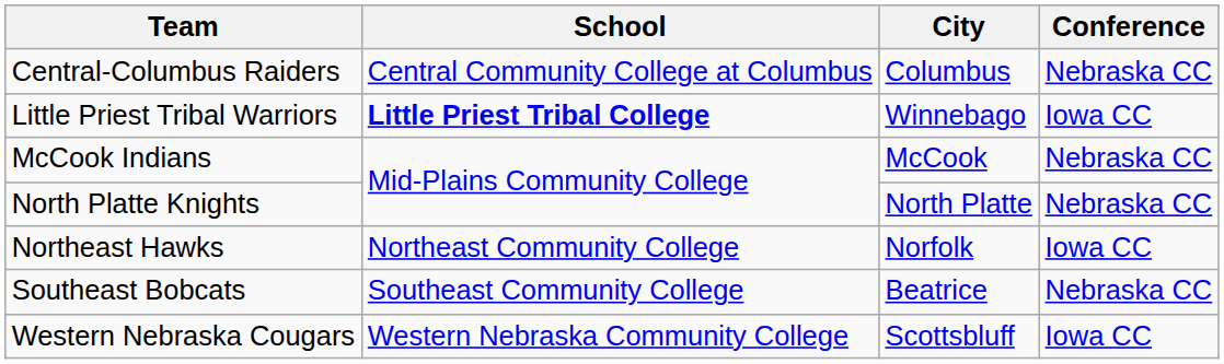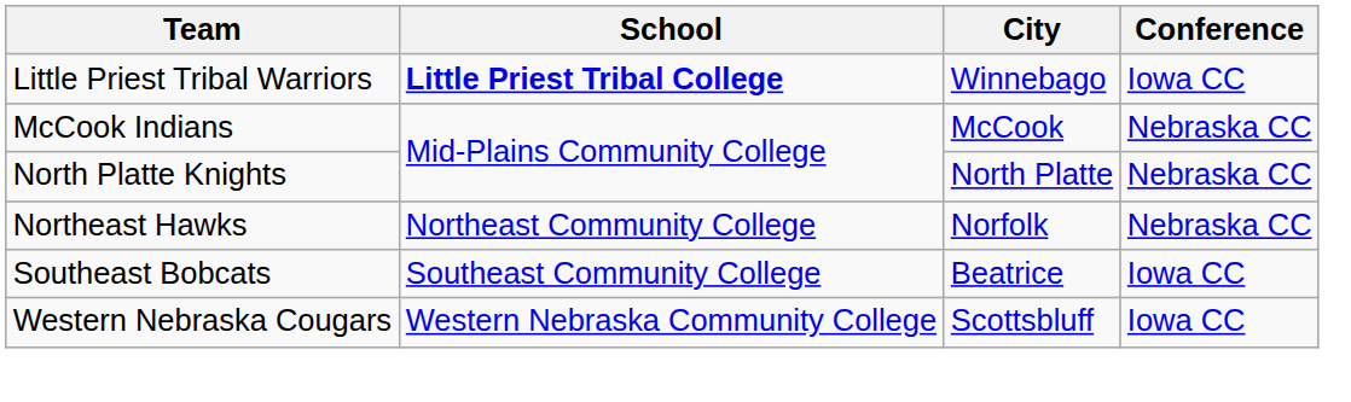- row: Central-Columbus Raiders | Central Community College at Columbus | Columbus | Nebraska CC
Northeast Hawks | Conference: Iowa CC -> Nebraska CC
Southeast Bobcats | Conference: Nebraska CC -> Iowa CC
